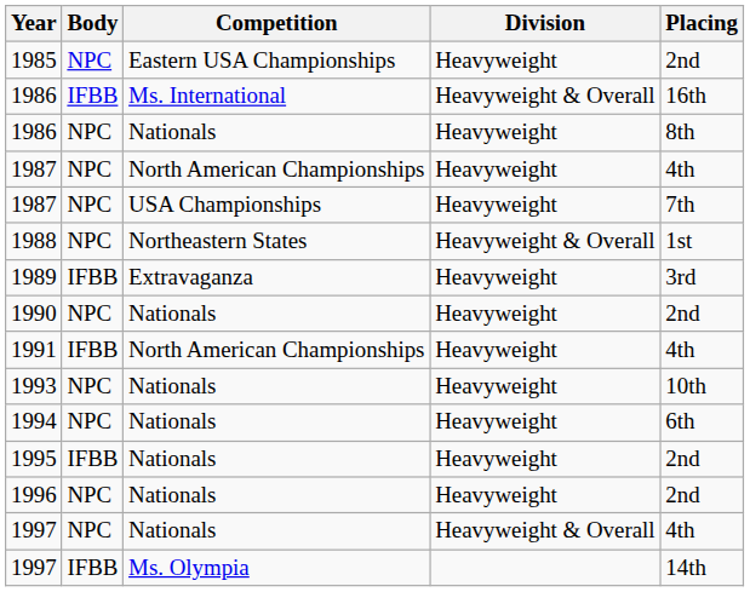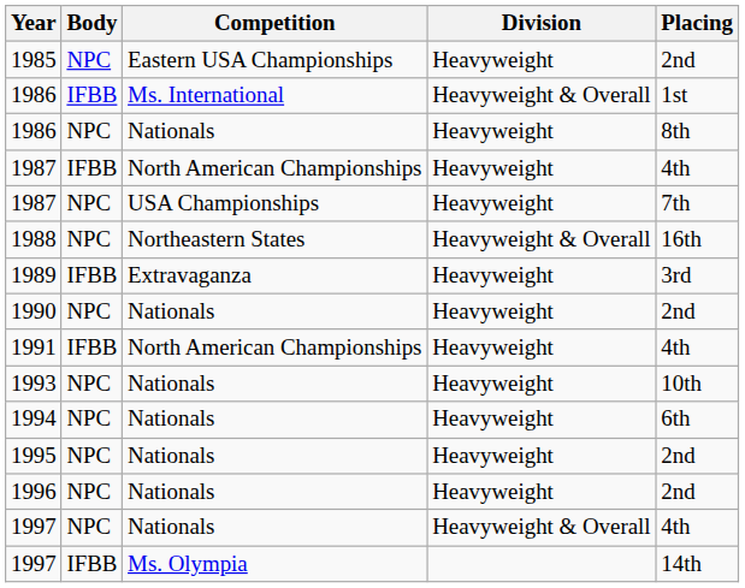1986 / Ms. International | Placing: 16th -> 1st
1987 / North American Championships | Body: NPC -> IFBB
1988 | Placing: 1st -> 16th
1995 | Body: IFBB -> NPC
